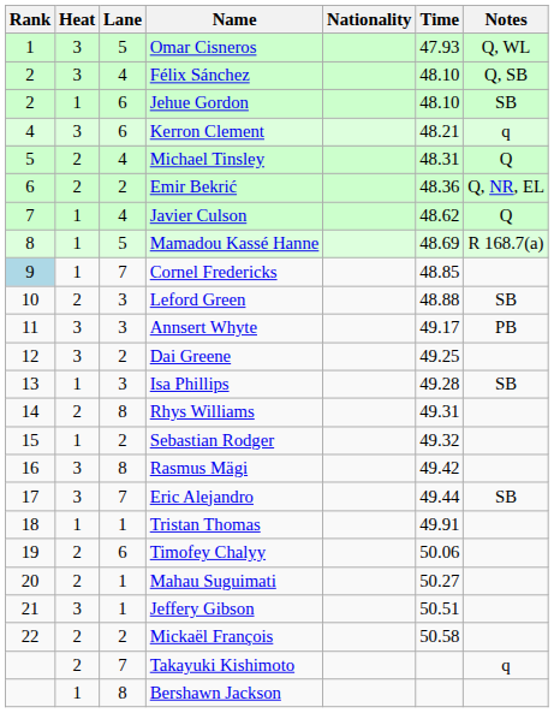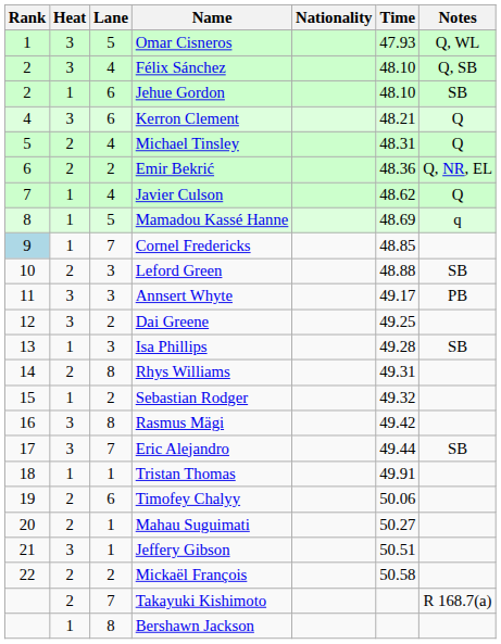Kerron Clement | Notes: q -> Q
Mamadou Kassé Hanne | Notes: R 168.7(a) -> q
Takayuki Kishimoto | Notes: q -> R 168.7(a)
